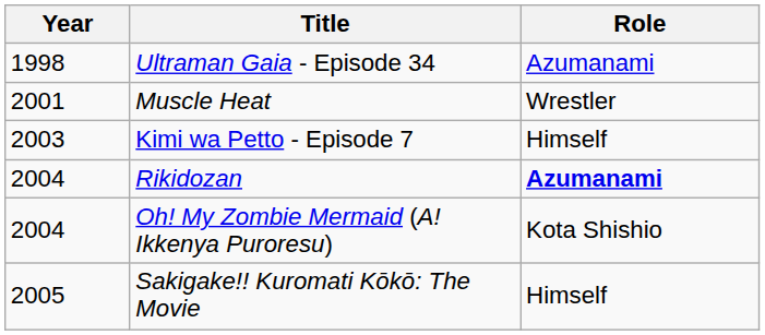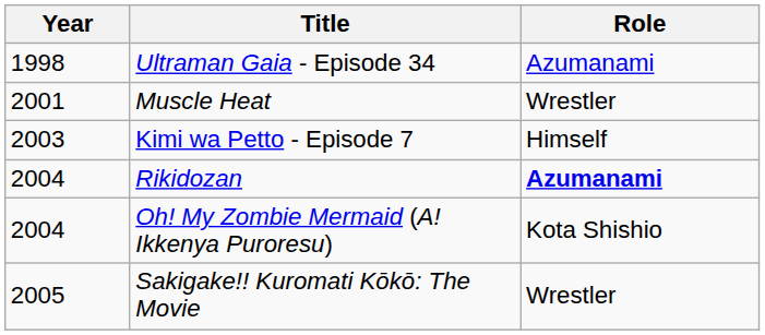Sakigake!! Kuromati Kōkō: The Movie | Role: Himself -> Wrestler
